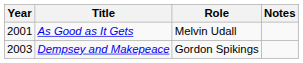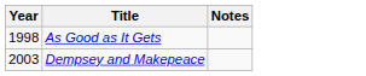- column: Role | Melvin Udall | Gordon Spikings
As Good as It Gets | Year: 2001 -> 1998
